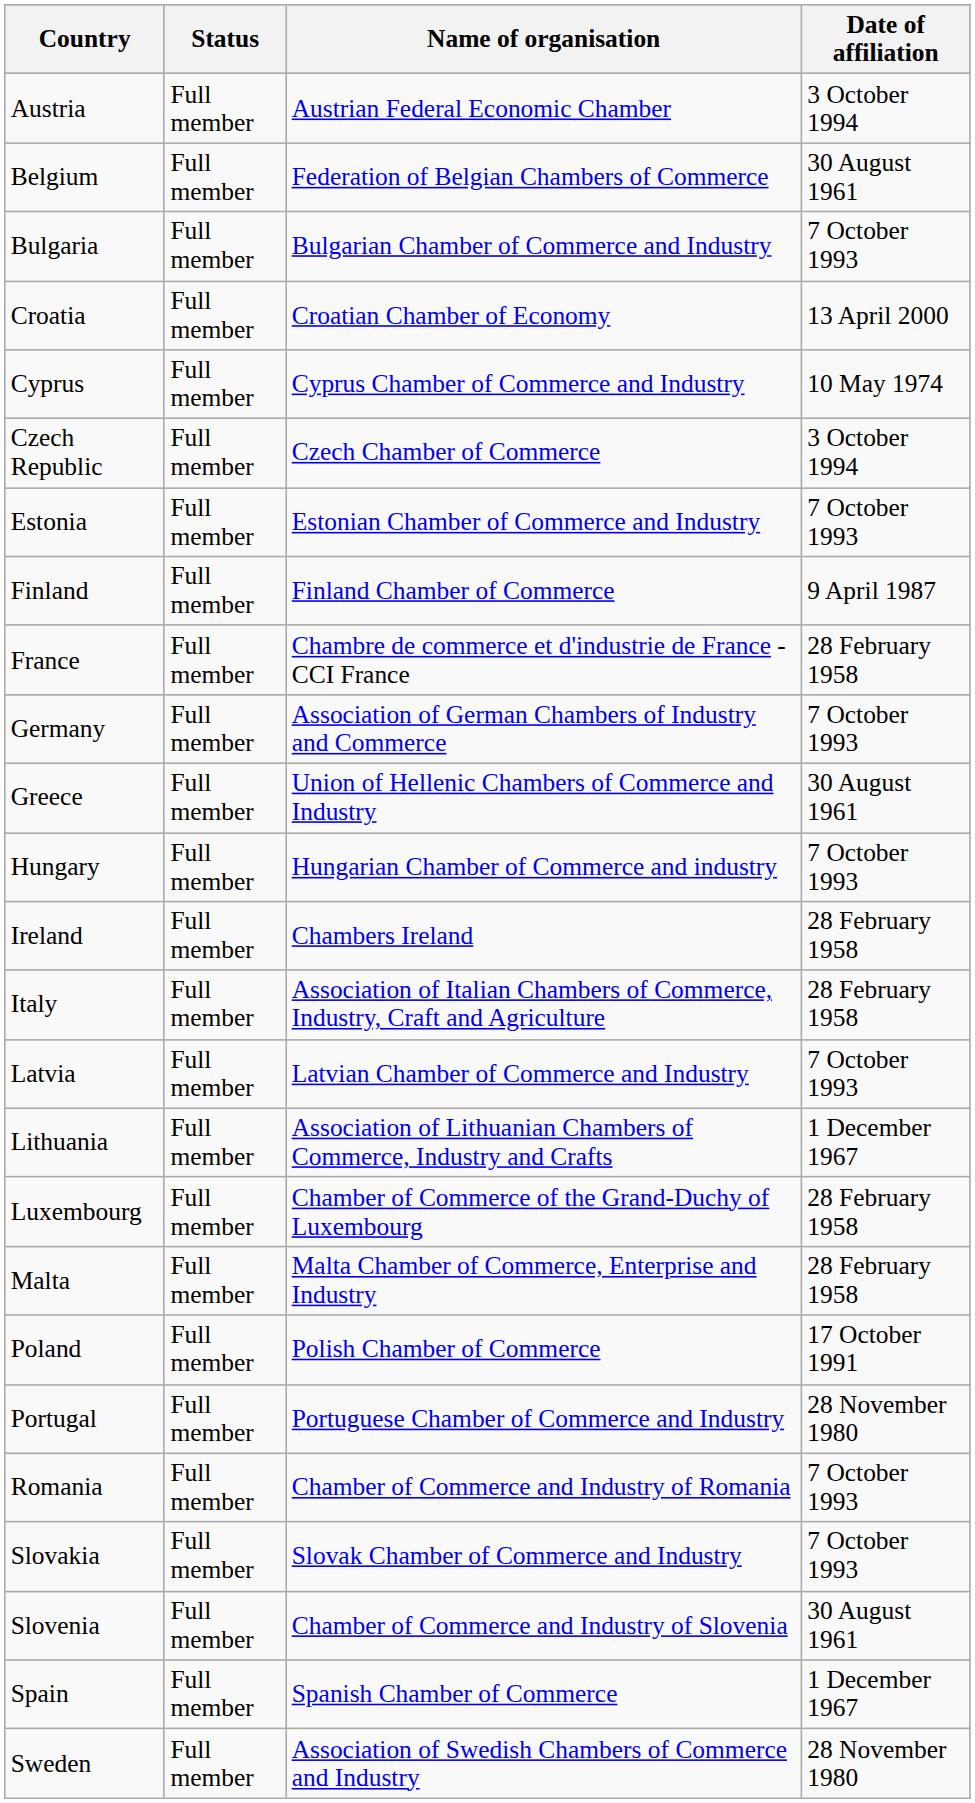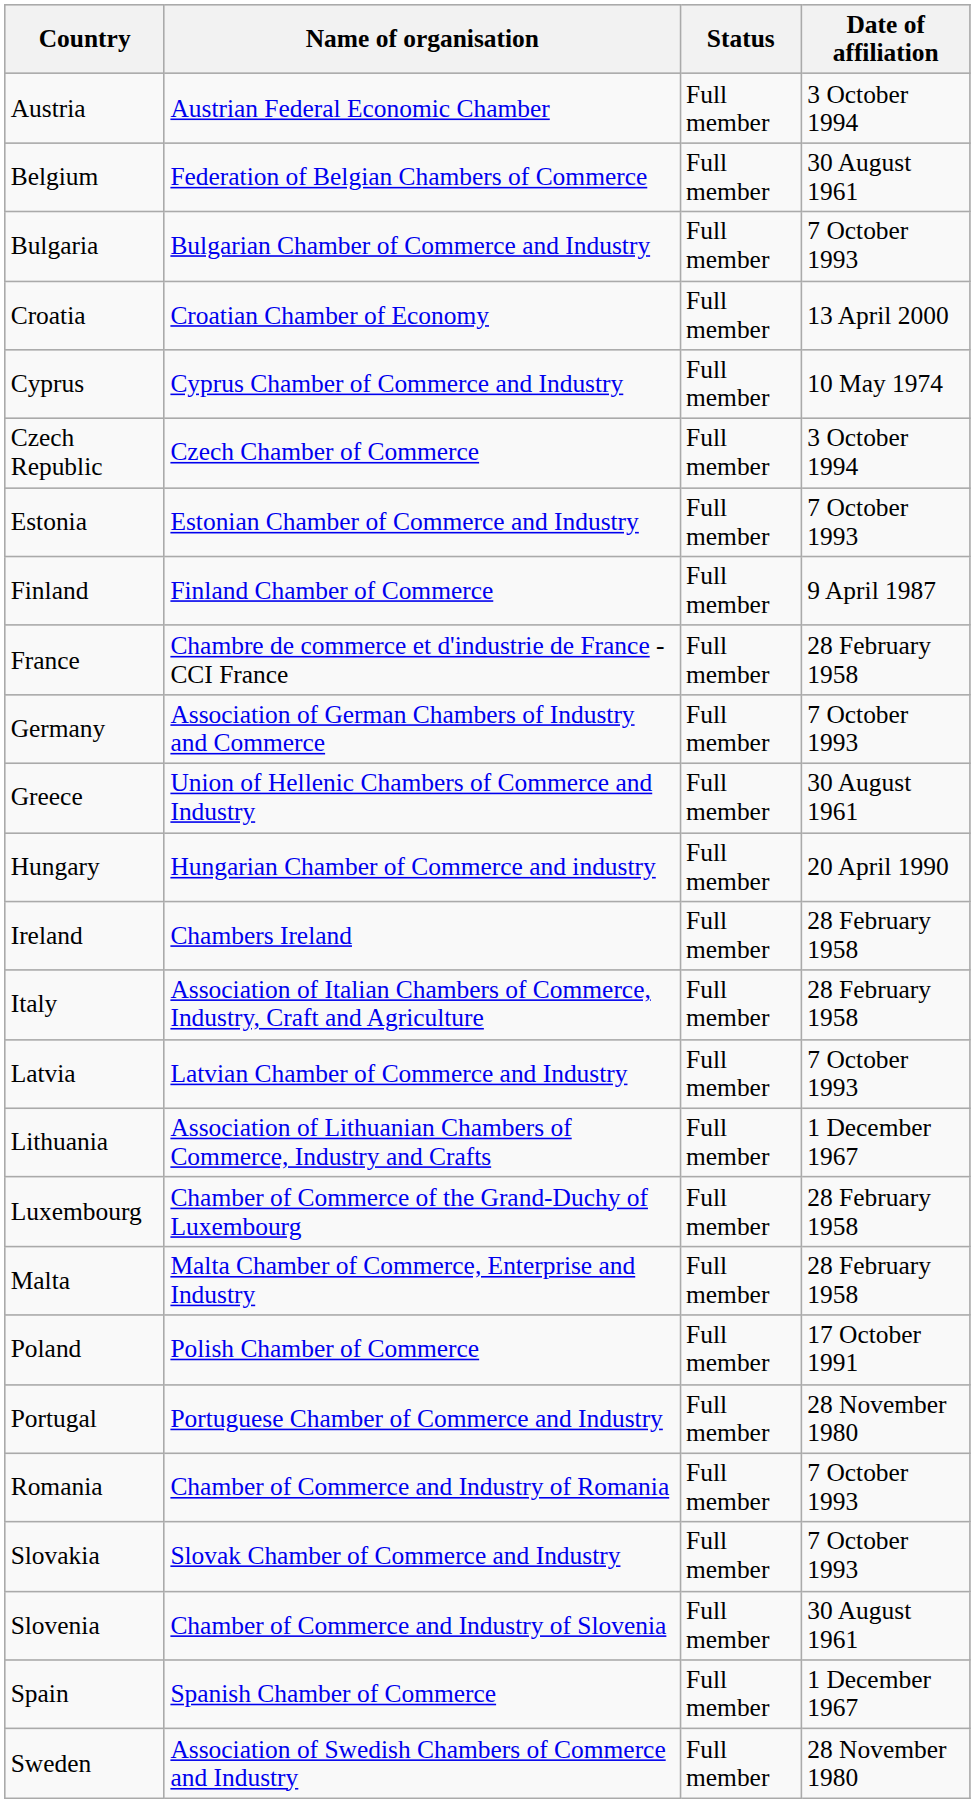columns swapped: Name of organisation <-> Status
Hungary | Date of affiliation: 7 October 1993 -> 20 April 1990
